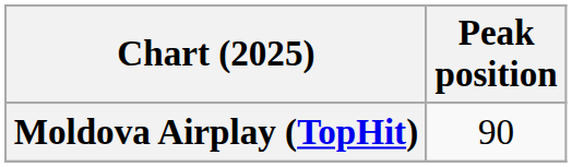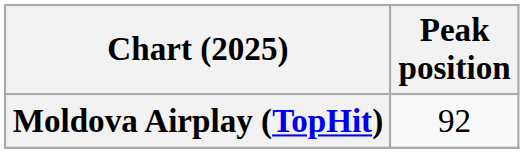Moldova Airplay (TopHit) | Peak position: 90 -> 92
